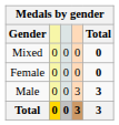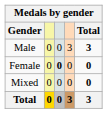rows swapped: Male <-> Mixed
Female | column 3: normal -> bold
